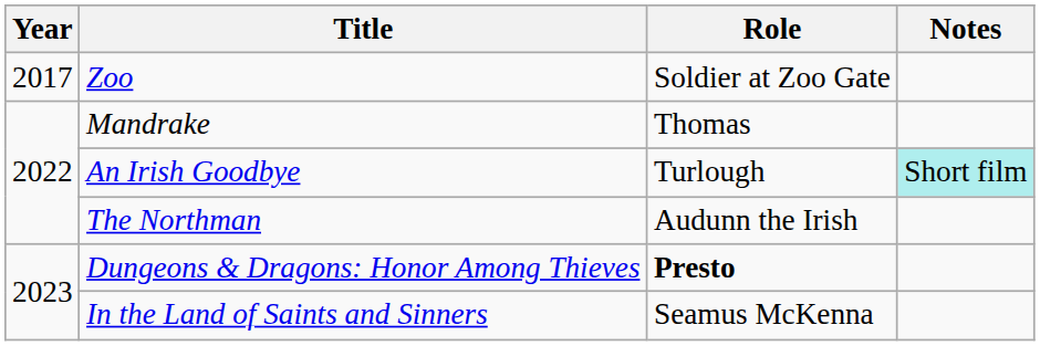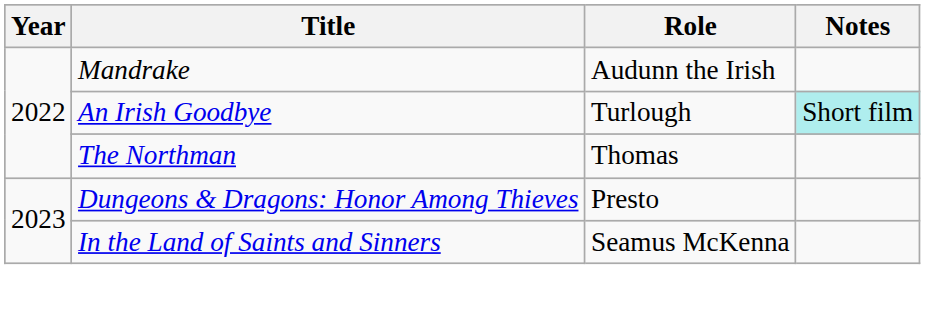- row: 2017 | Zoo | Soldier at Zoo Gate
Mandrake | Role: Thomas -> Audunn the Irish
The Northman | Role: Audunn the Irish -> Thomas
Dungeons & Dragons: Honor Among Thieves | Role: bold -> normal
